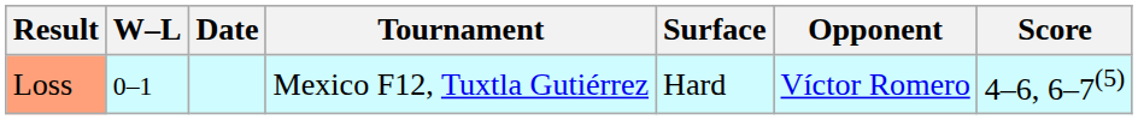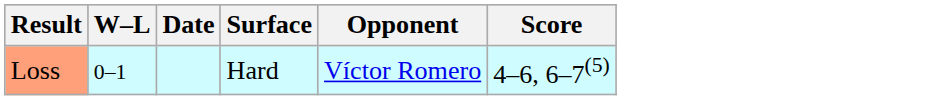- column: Tournament | Mexico F12, Tuxtla Gutiérrez
